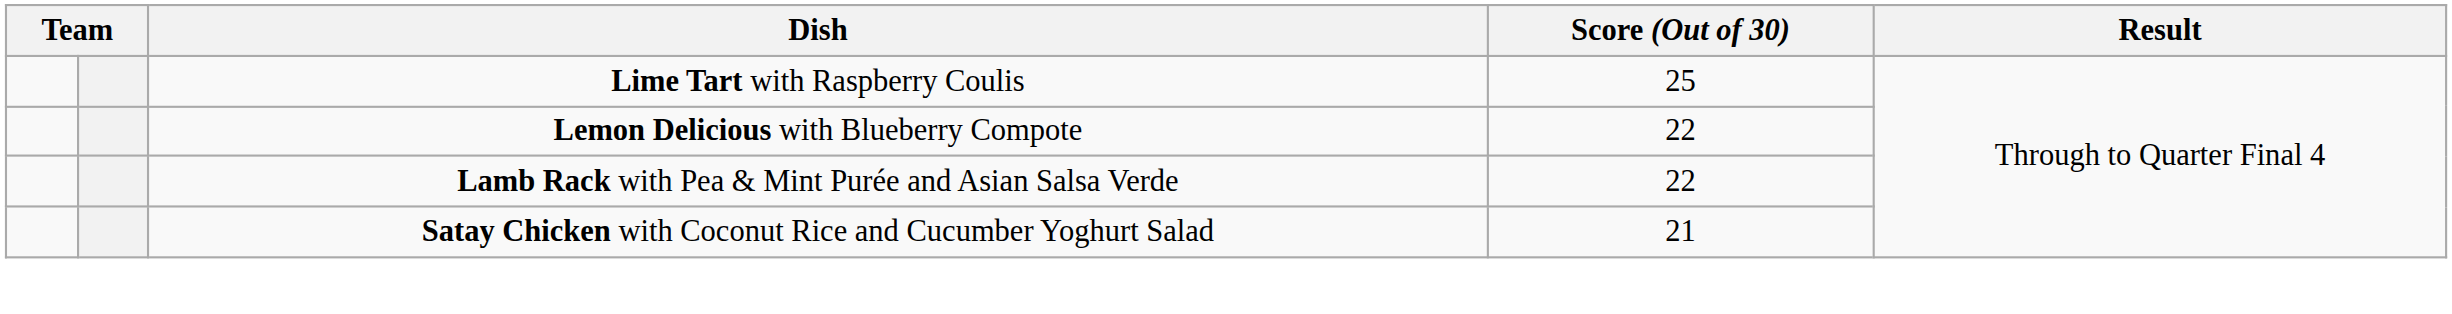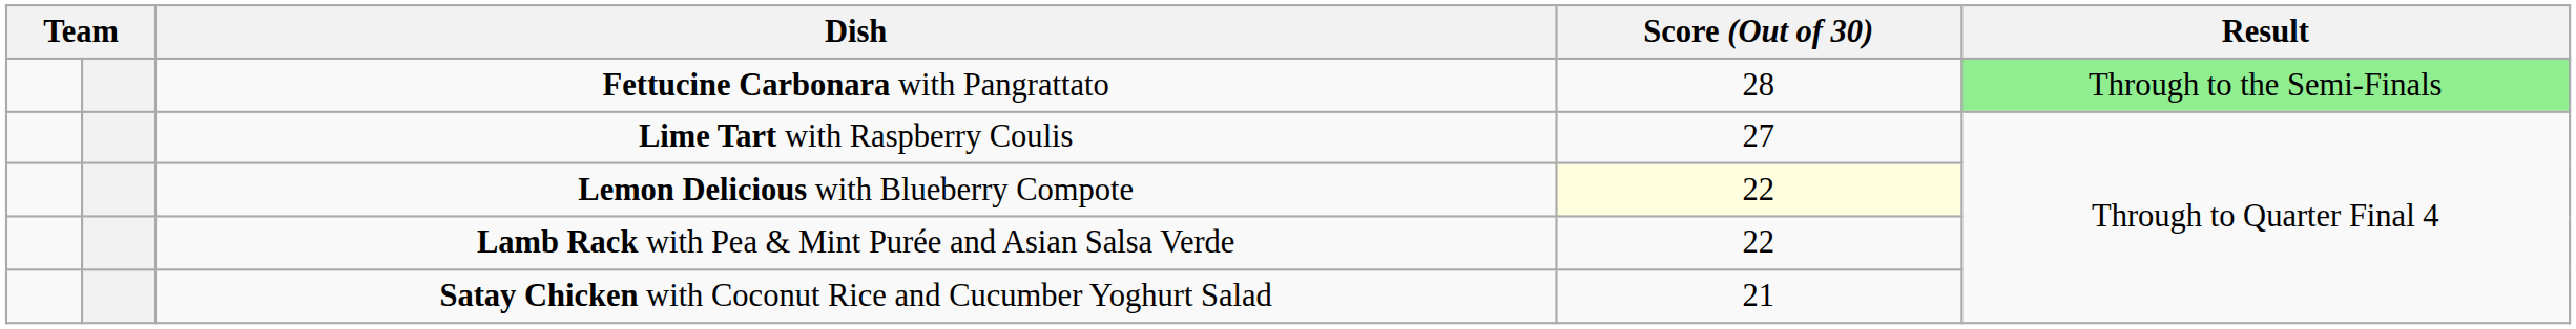+ row: Fettucine Carbonara with Pangrattato | 28 | Through to the Semi-Finals
Lime Tart with Raspberry Coulis | Score (Out of 30): 25 -> 27
Lemon Delicious with Blueberry Compote | Score (Out of 30): no background -> lightyellow background
